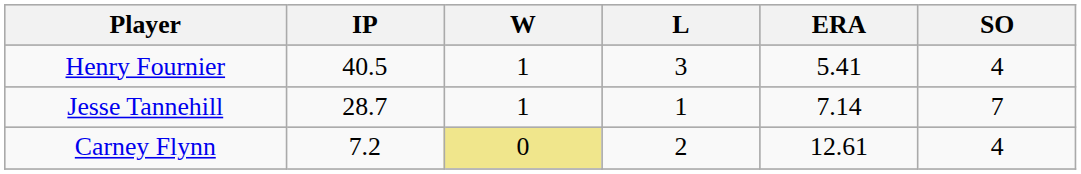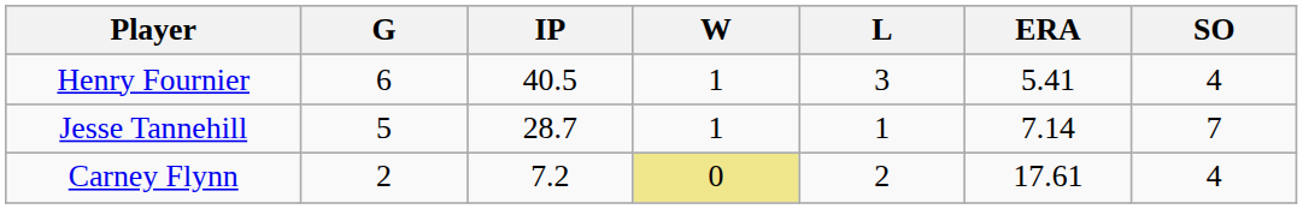+ column: G | 6 | 5 | 2
Carney Flynn | ERA: 12.61 -> 17.61
